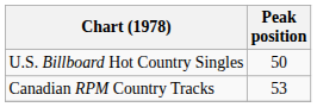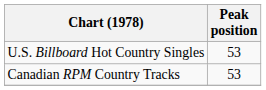U.S. Billboard Hot Country Singles | Peak position: 50 -> 53
